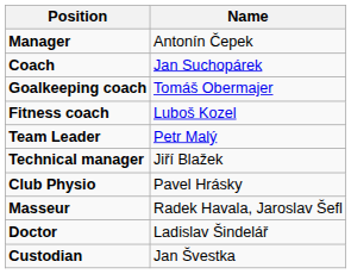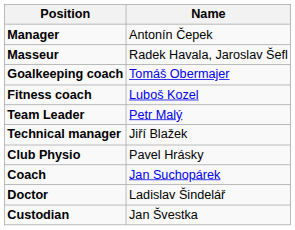rows swapped: Coach <-> Masseur
